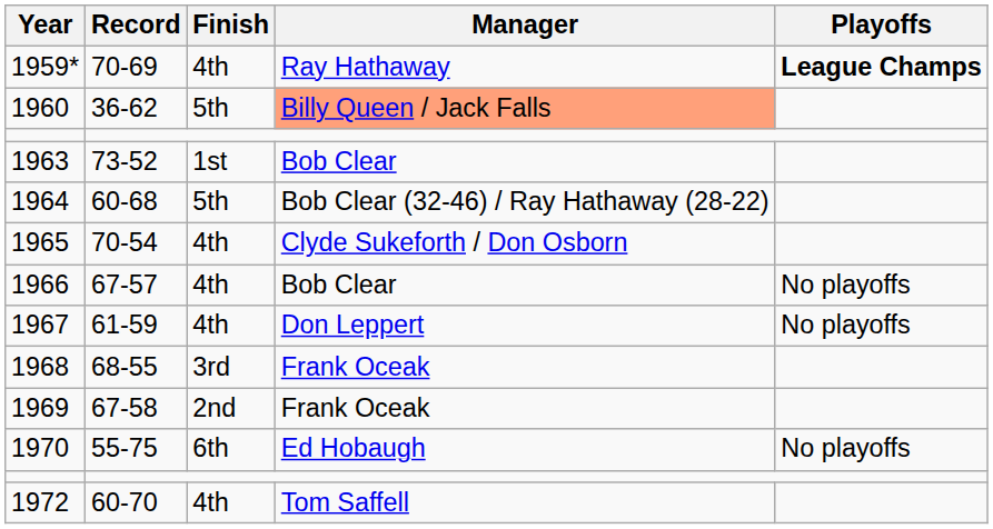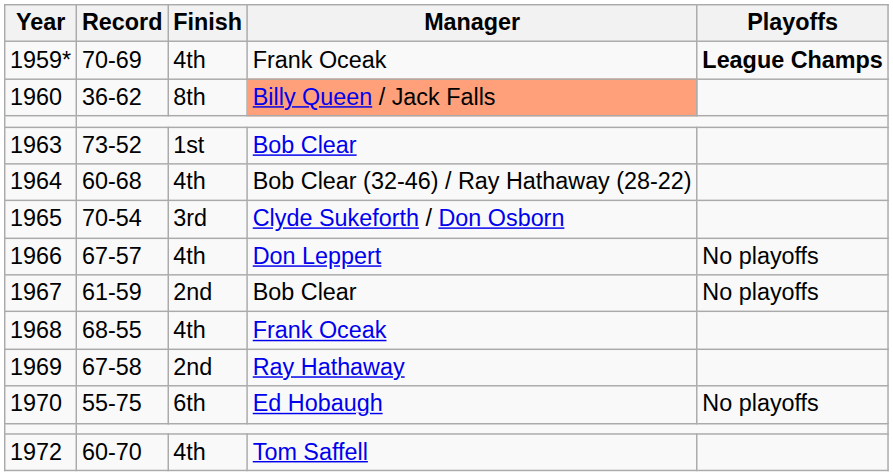1959* | Manager: Ray Hathaway -> Frank Oceak
1960 | Finish: 5th -> 8th
1964 | Finish: 5th -> 4th
1965 | Finish: 4th -> 3rd
1966 | Manager: Bob Clear -> Don Leppert
1967 | Finish: 4th -> 2nd
1967 | Manager: Don Leppert -> Bob Clear
1968 | Finish: 3rd -> 4th
1969 | Manager: Frank Oceak -> Ray Hathaway
